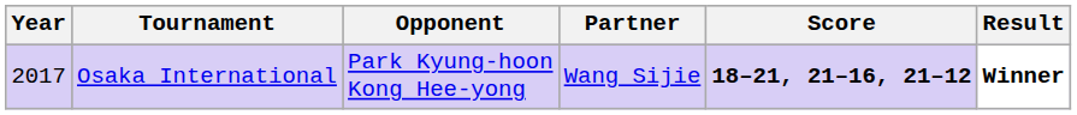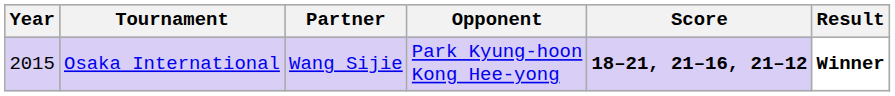columns swapped: Partner <-> Opponent
Osaka International | Year: 2017 -> 2015
